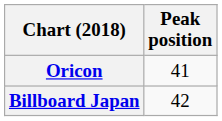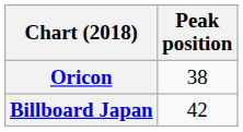Oricon | Peak position: 41 -> 38
